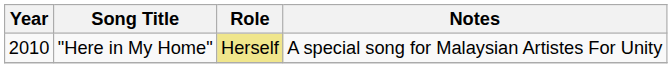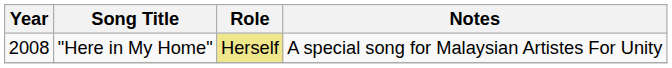"Here in My Home" | Year: 2010 -> 2008
